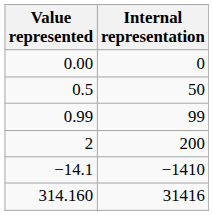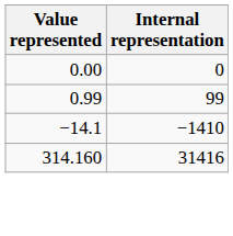- row: 0.5 | 50
- row: 2 | 200
